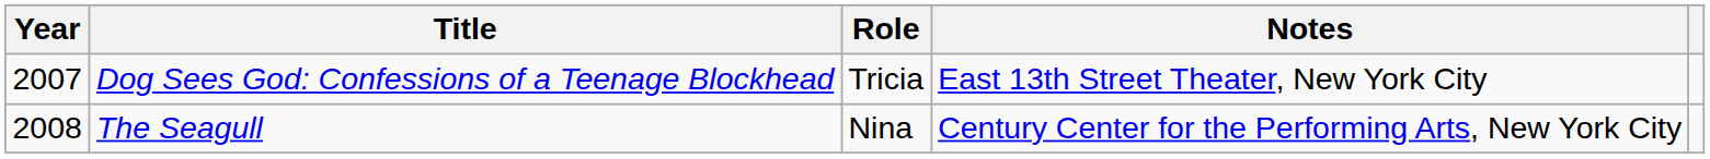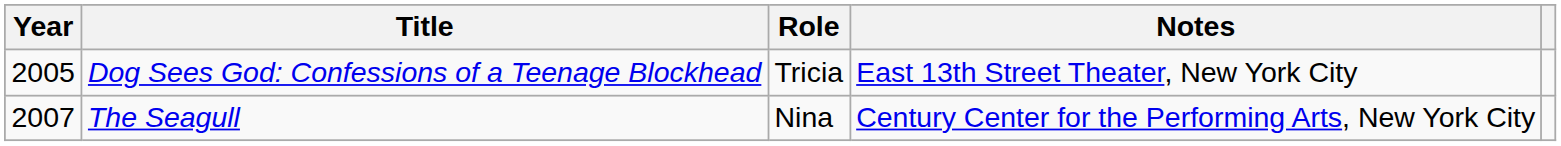Dog Sees God: Confessions of a Teenage Blockhead | Year: 2007 -> 2005
The Seagull | Year: 2008 -> 2007
